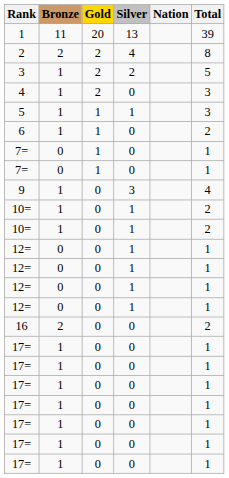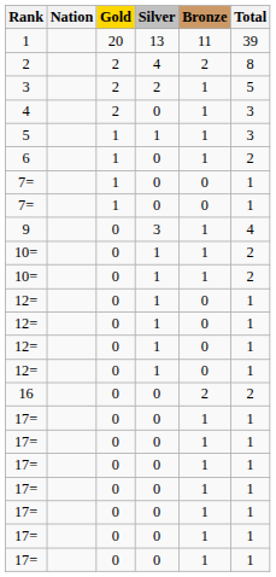columns swapped: Nation <-> Bronze
